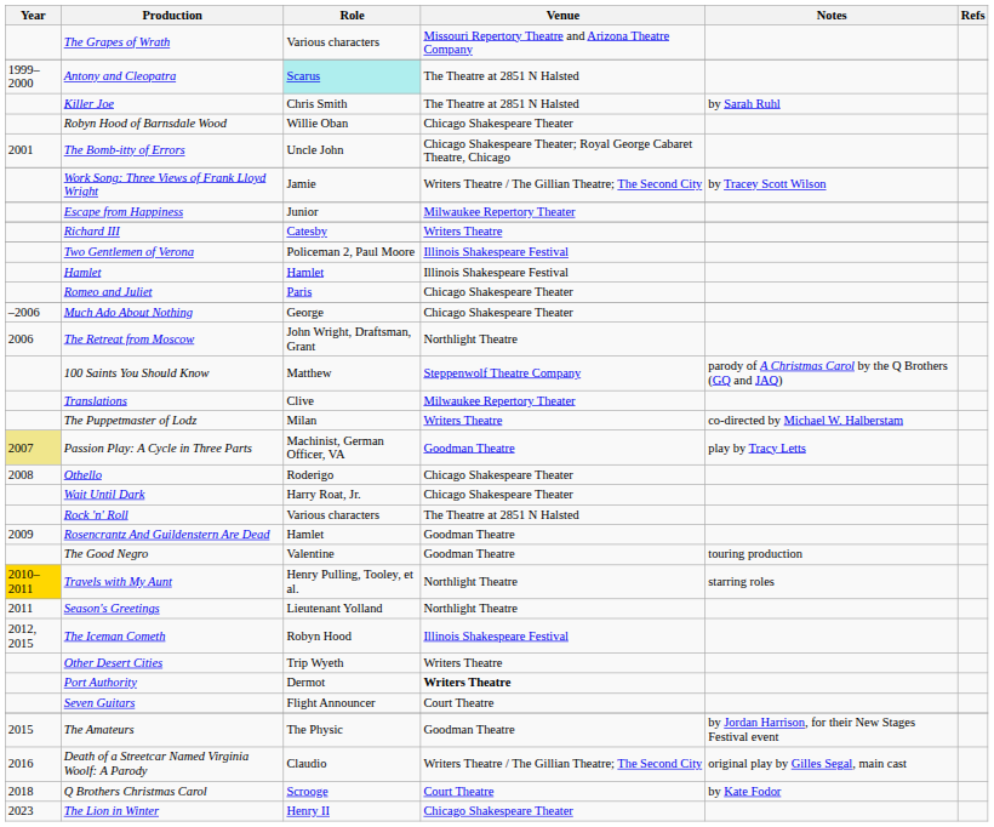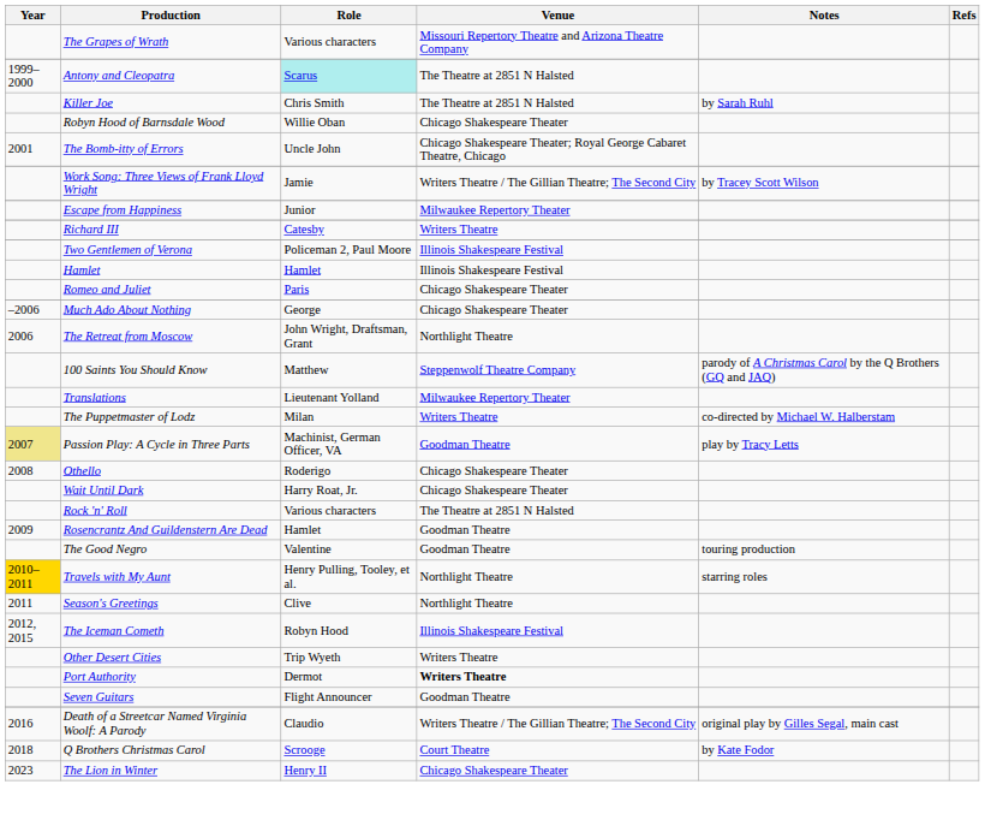Translations | Role: Clive -> Lieutenant Yolland
Season's Greetings | Role: Lieutenant Yolland -> Clive
Seven Guitars | Venue: Court Theatre -> Goodman Theatre
- row: 2015 | The Amateurs | The Physic | Goodman Theatre | by Jordan Harrison, for their New Stages Festival event
